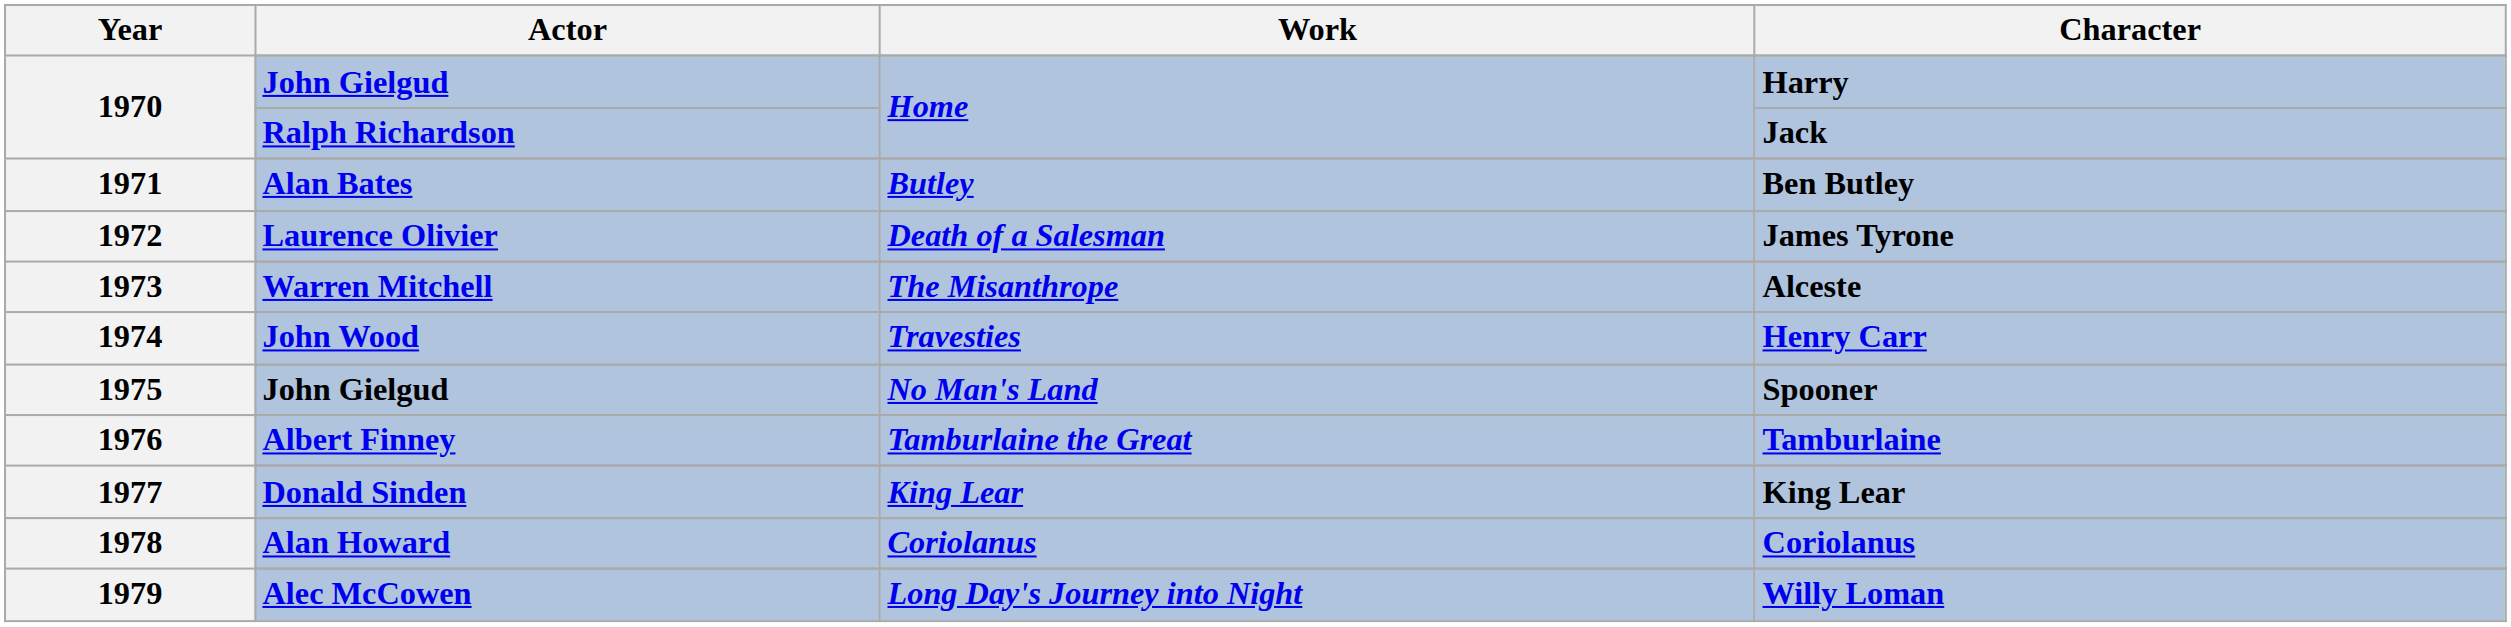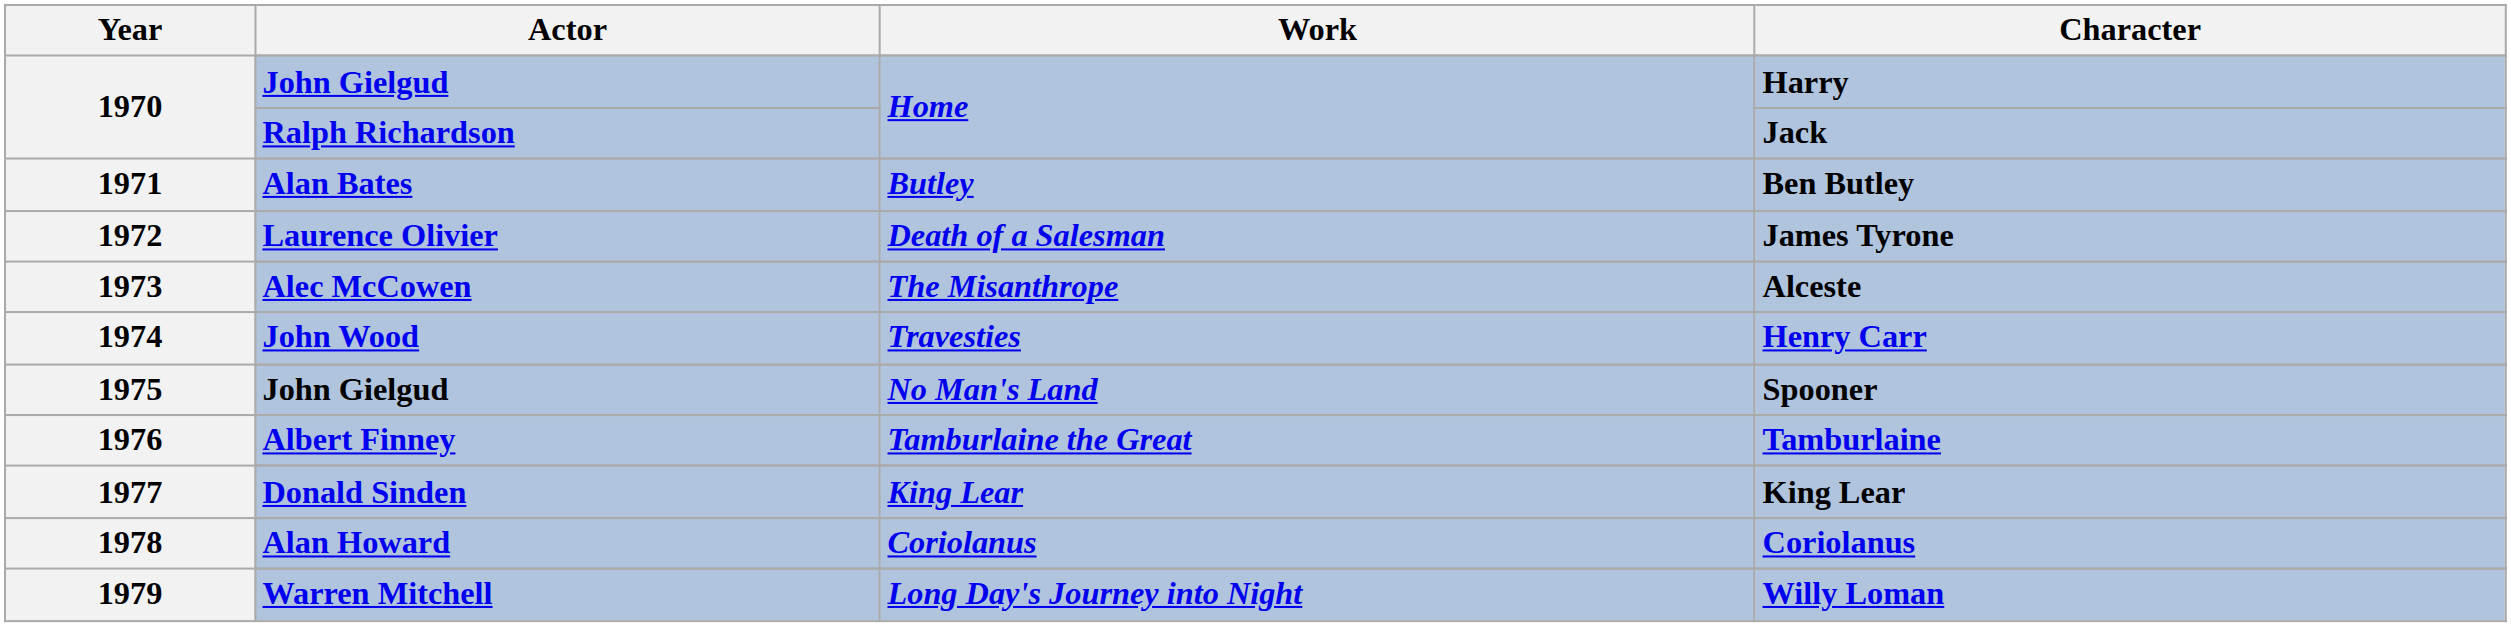1973 / Alceste | Actor: Warren Mitchell -> Alec McCowen
1979 / Willy Loman | Actor: Alec McCowen -> Warren Mitchell
